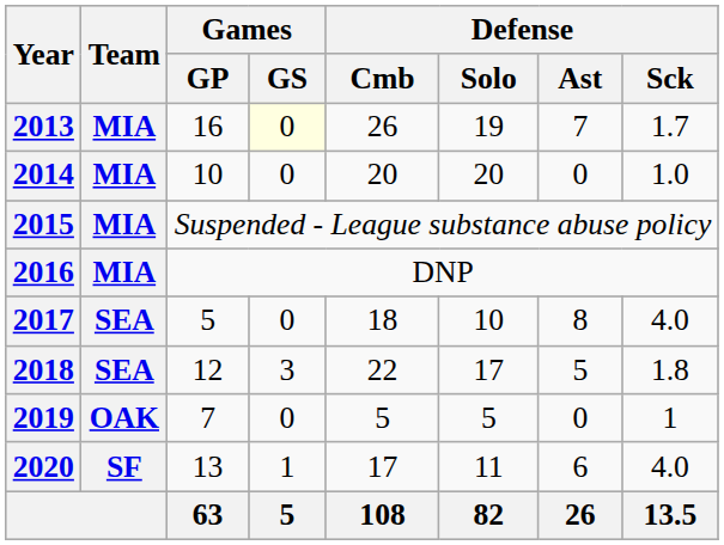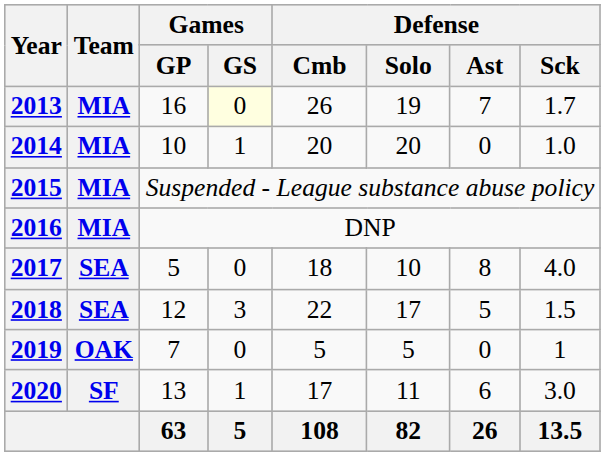2014 | Games / GS: 0 -> 1
2018 | Defense / Sck: 1.8 -> 1.5
2020 | Defense / Sck: 4.0 -> 3.0
